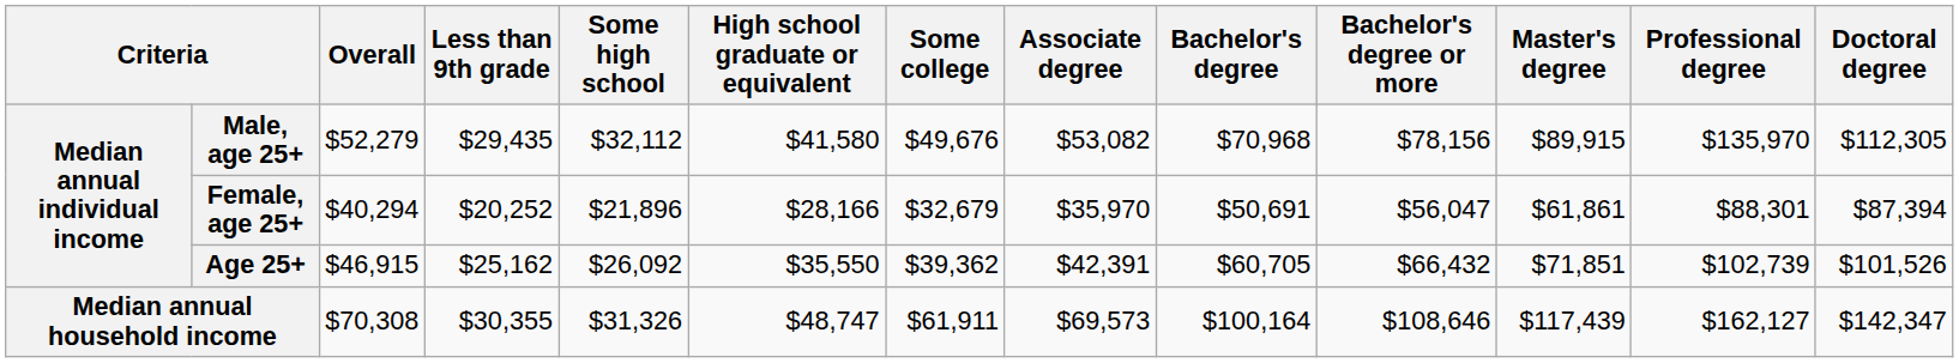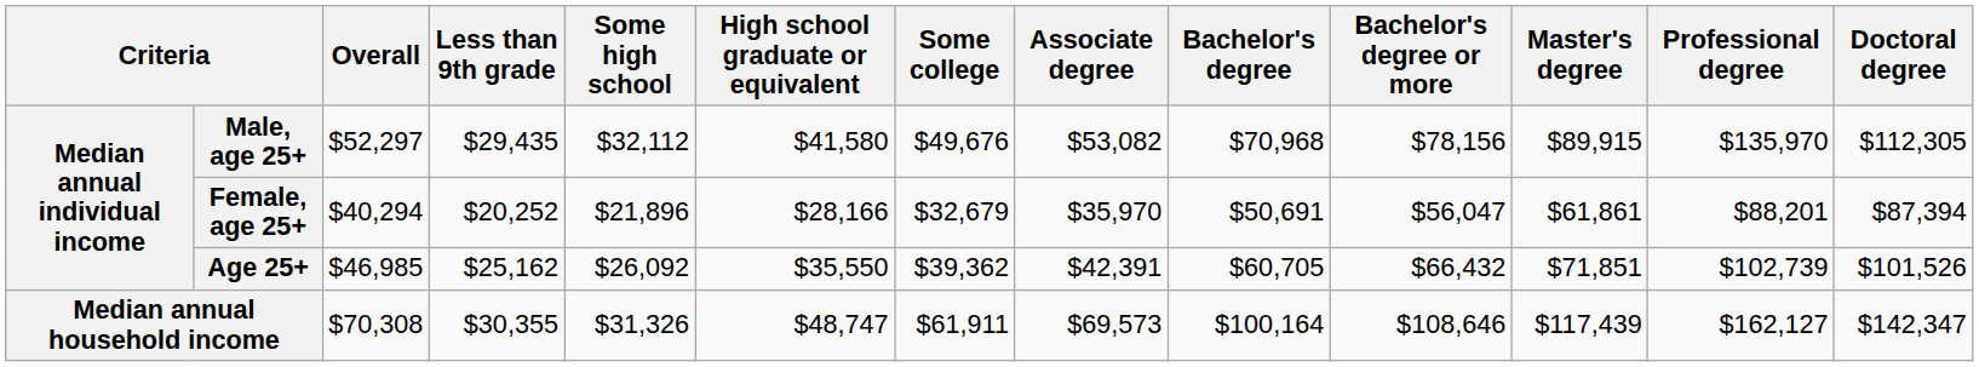Male, age 25+ | Overall: $52,279 -> $52,297
Female, age 25+ | Professional degree: $88,301 -> $88,201
Age 25+ | Overall: $46,915 -> $46,985
